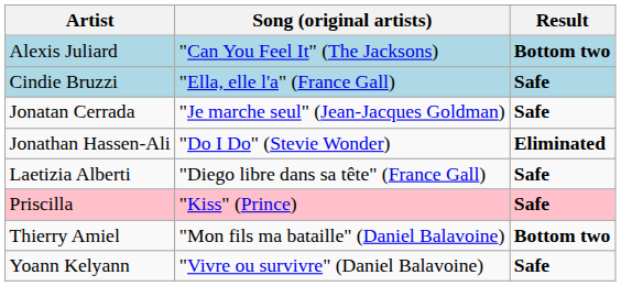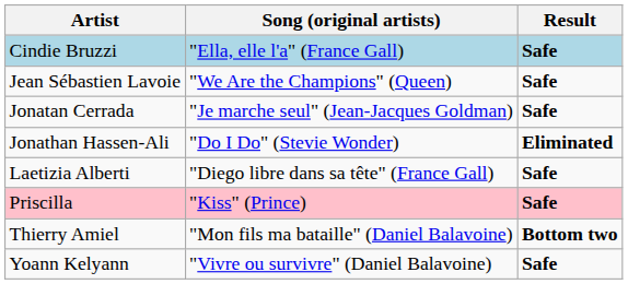- row: Alexis Juliard | "Can You Feel It" (The Jacksons) | Bottom two
+ row: Jean Sébastien Lavoie | "We Are the Champions" (Queen) | Safe
